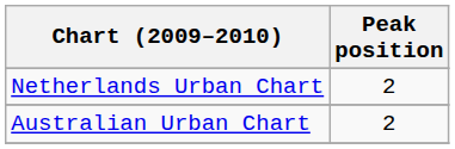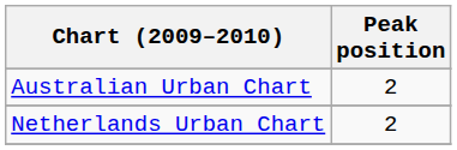rows swapped: Australian Urban Chart <-> Netherlands Urban Chart
